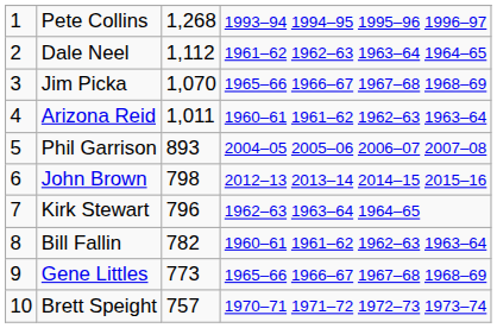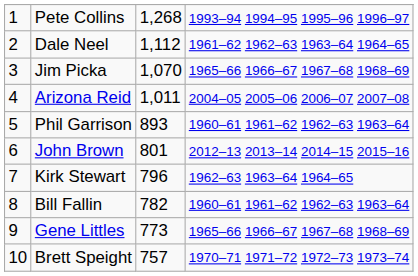Arizona Reid | column 4: 1960–61 1961–62 1962–63 1963–64 -> 2004–05 2005–06 2006–07 2007–08
Phil Garrison | column 4: 2004–05 2005–06 2006–07 2007–08 -> 1960–61 1961–62 1962–63 1963–64
John Brown | column 3: 798 -> 801
